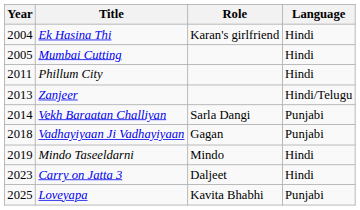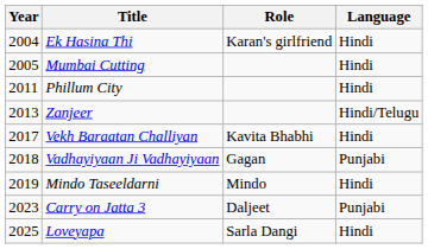Vekh Baraatan Challiyan | Year: 2014 -> 2017
Vekh Baraatan Challiyan | Role: Sarla Dangi -> Kavita Bhabhi
Vekh Baraatan Challiyan | Language: Punjabi -> Hindi
Carry on Jatta 3 | Language: Hindi -> Punjabi
Loveyapa | Role: Kavita Bhabhi -> Sarla Dangi
Loveyapa | Language: Punjabi -> Hindi
